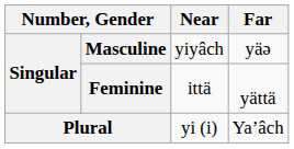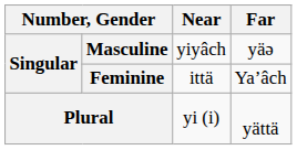Feminine | Far: yättä -> Ya’âch
Plural | Far: Ya’âch -> yättä
